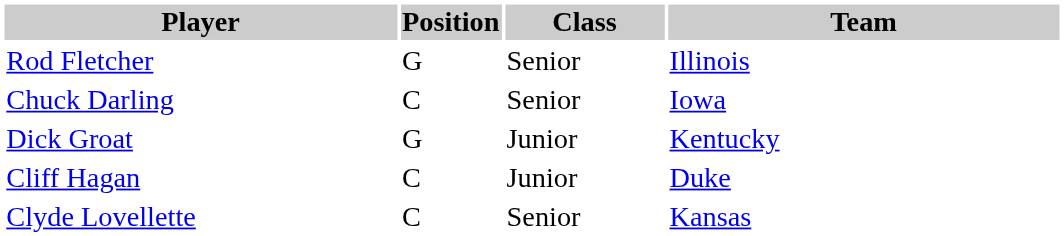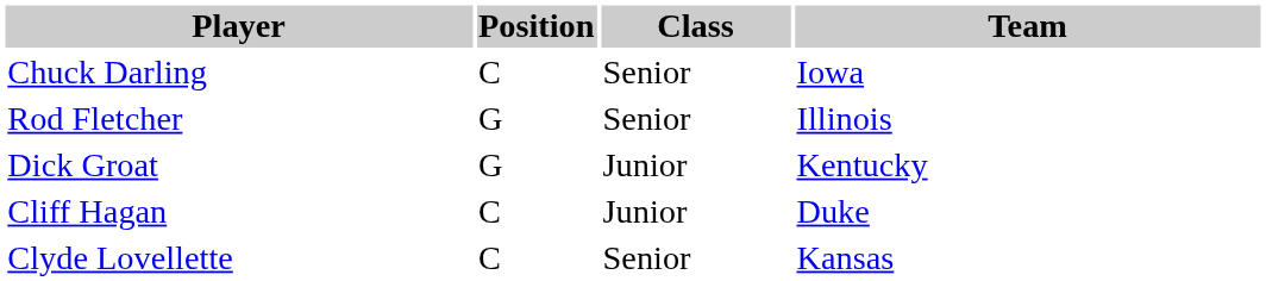rows swapped: Chuck Darling <-> Rod Fletcher
